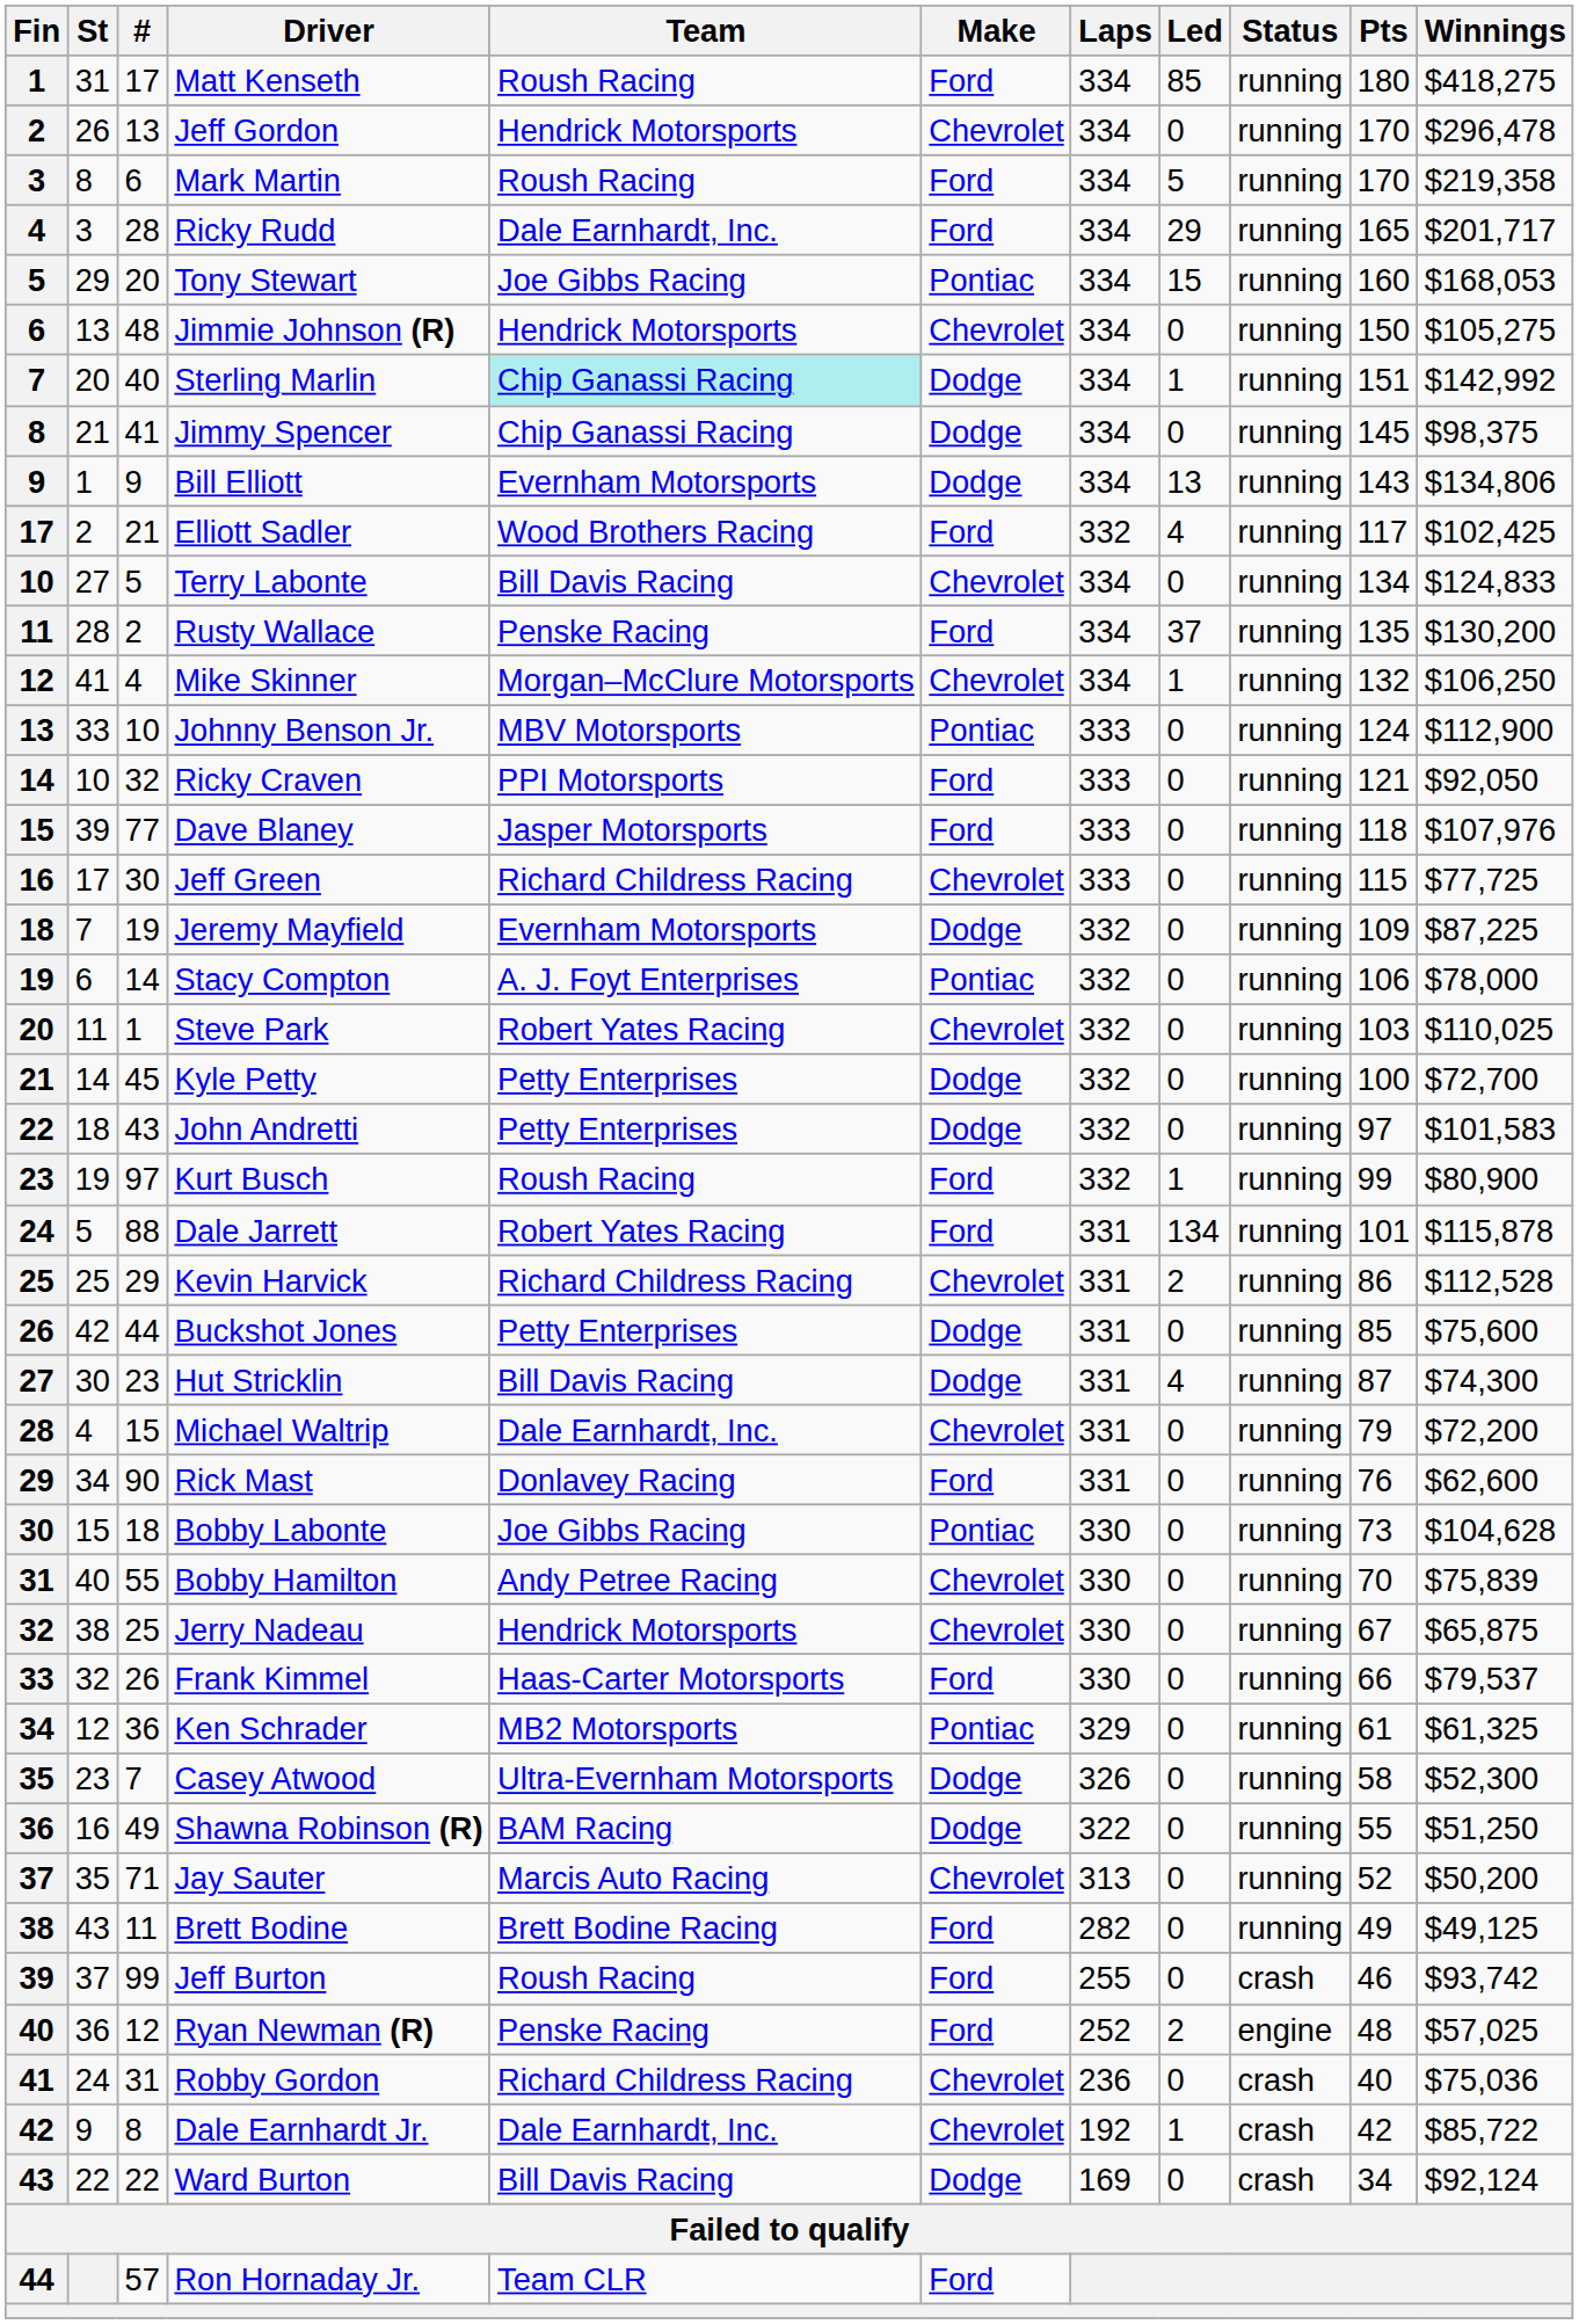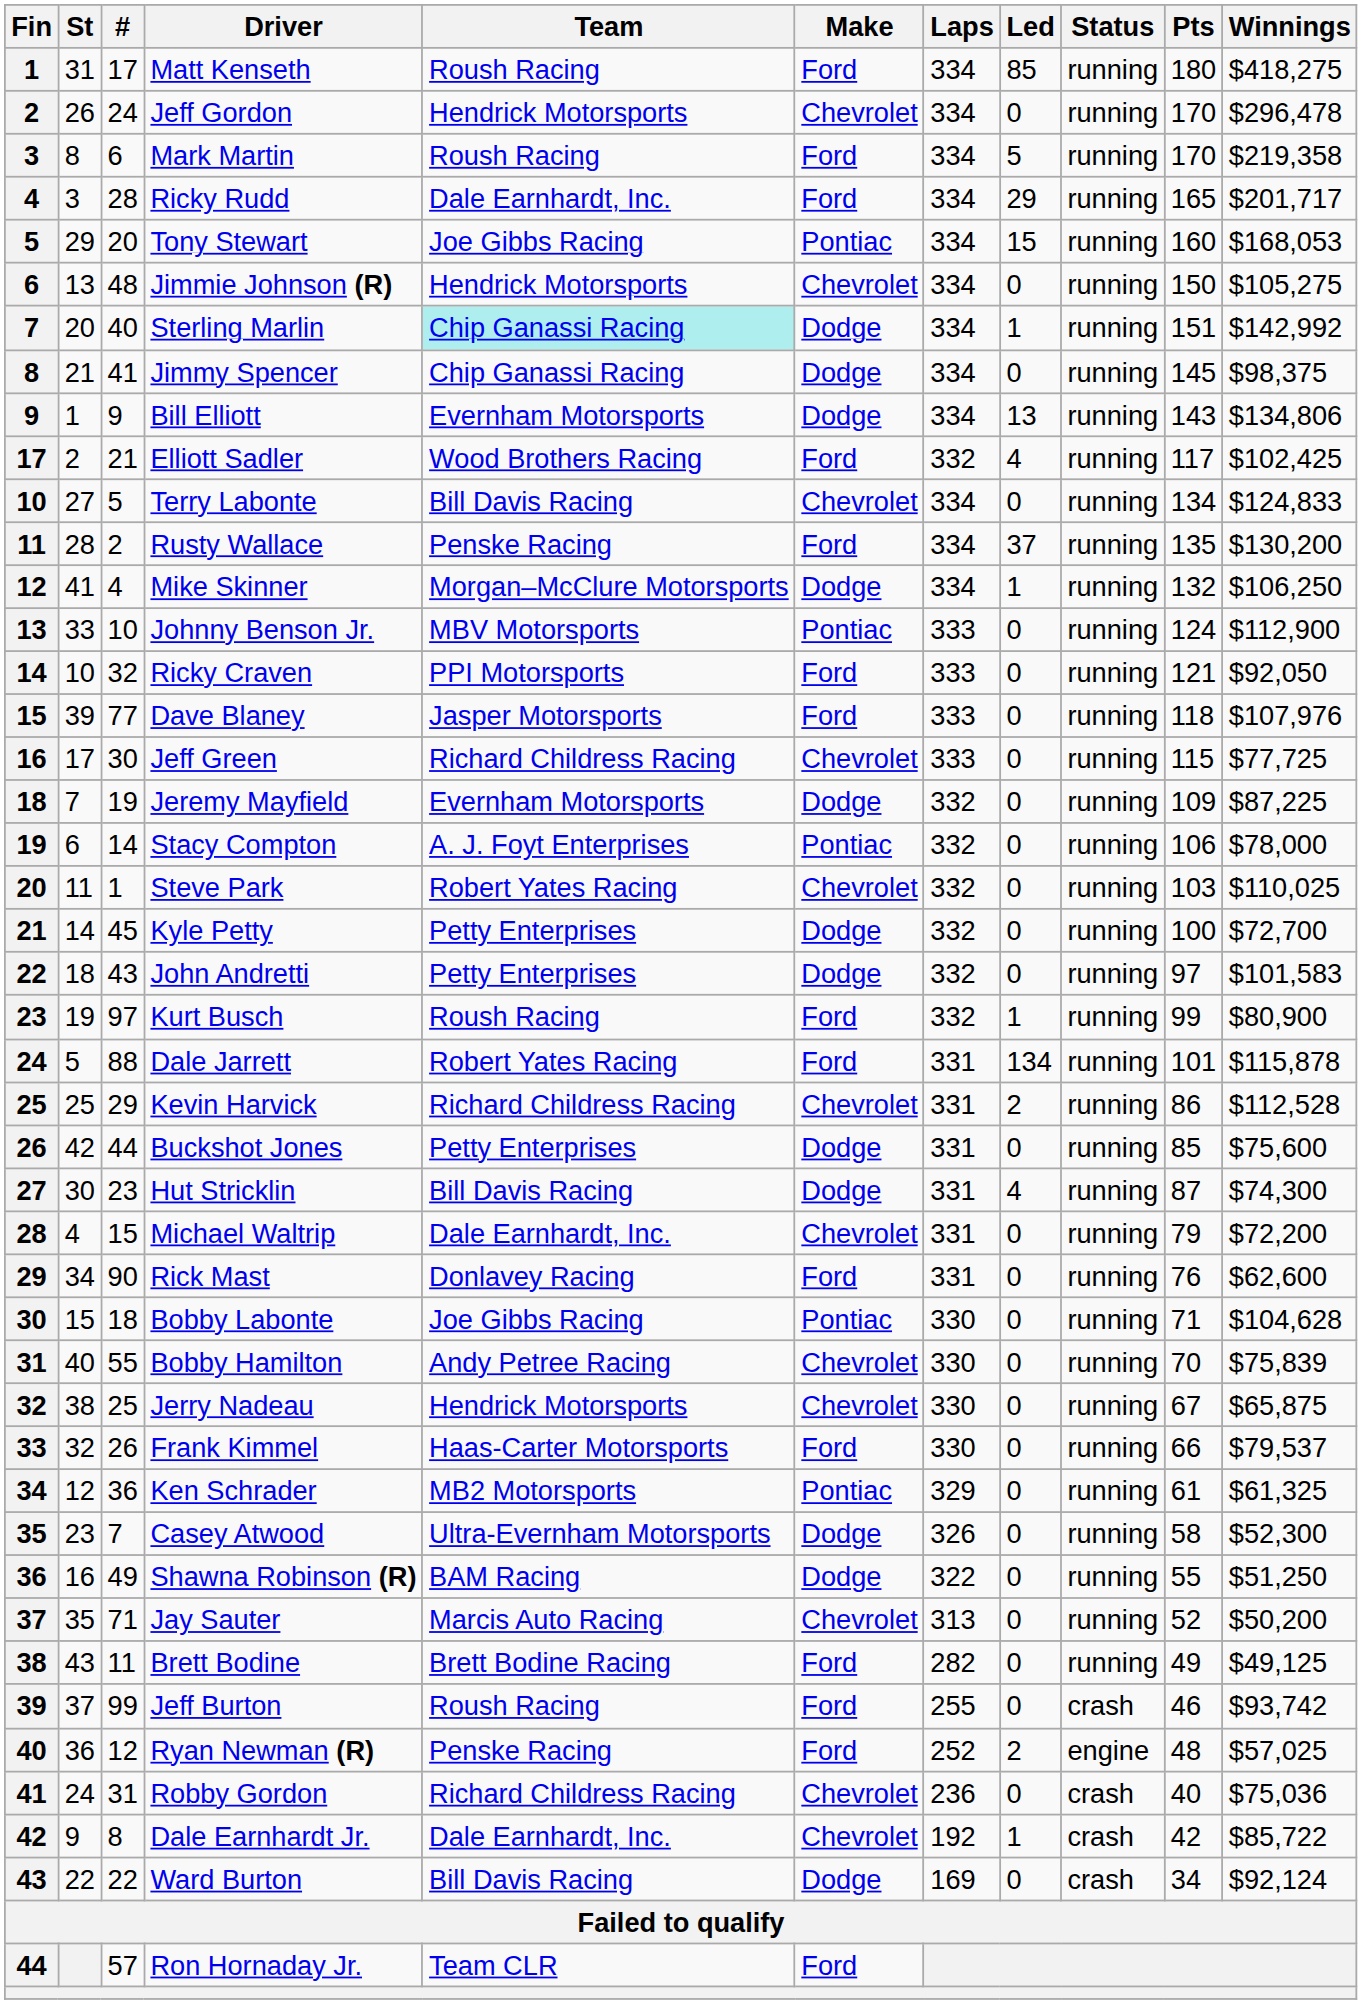Jeff Gordon | #: 13 -> 24
Mike Skinner | Make: Chevrolet -> Dodge
Bobby Labonte | Pts: 73 -> 71
